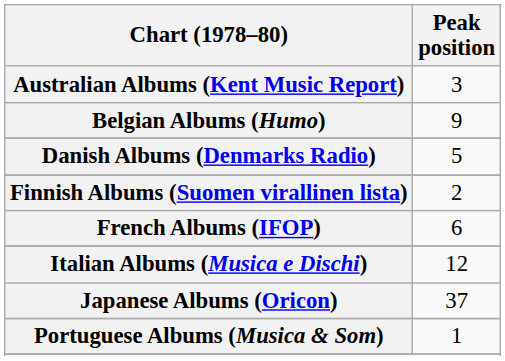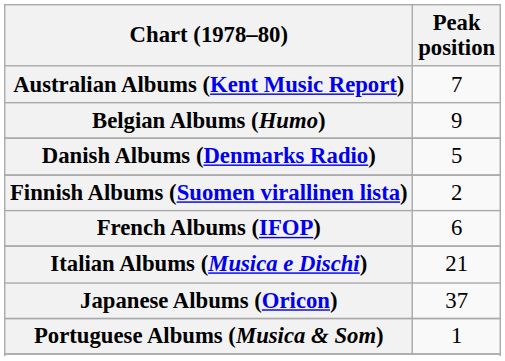Australian Albums (Kent Music Report) | Peak position: 3 -> 7
Italian Albums (Musica e Dischi) | Peak position: 12 -> 21
